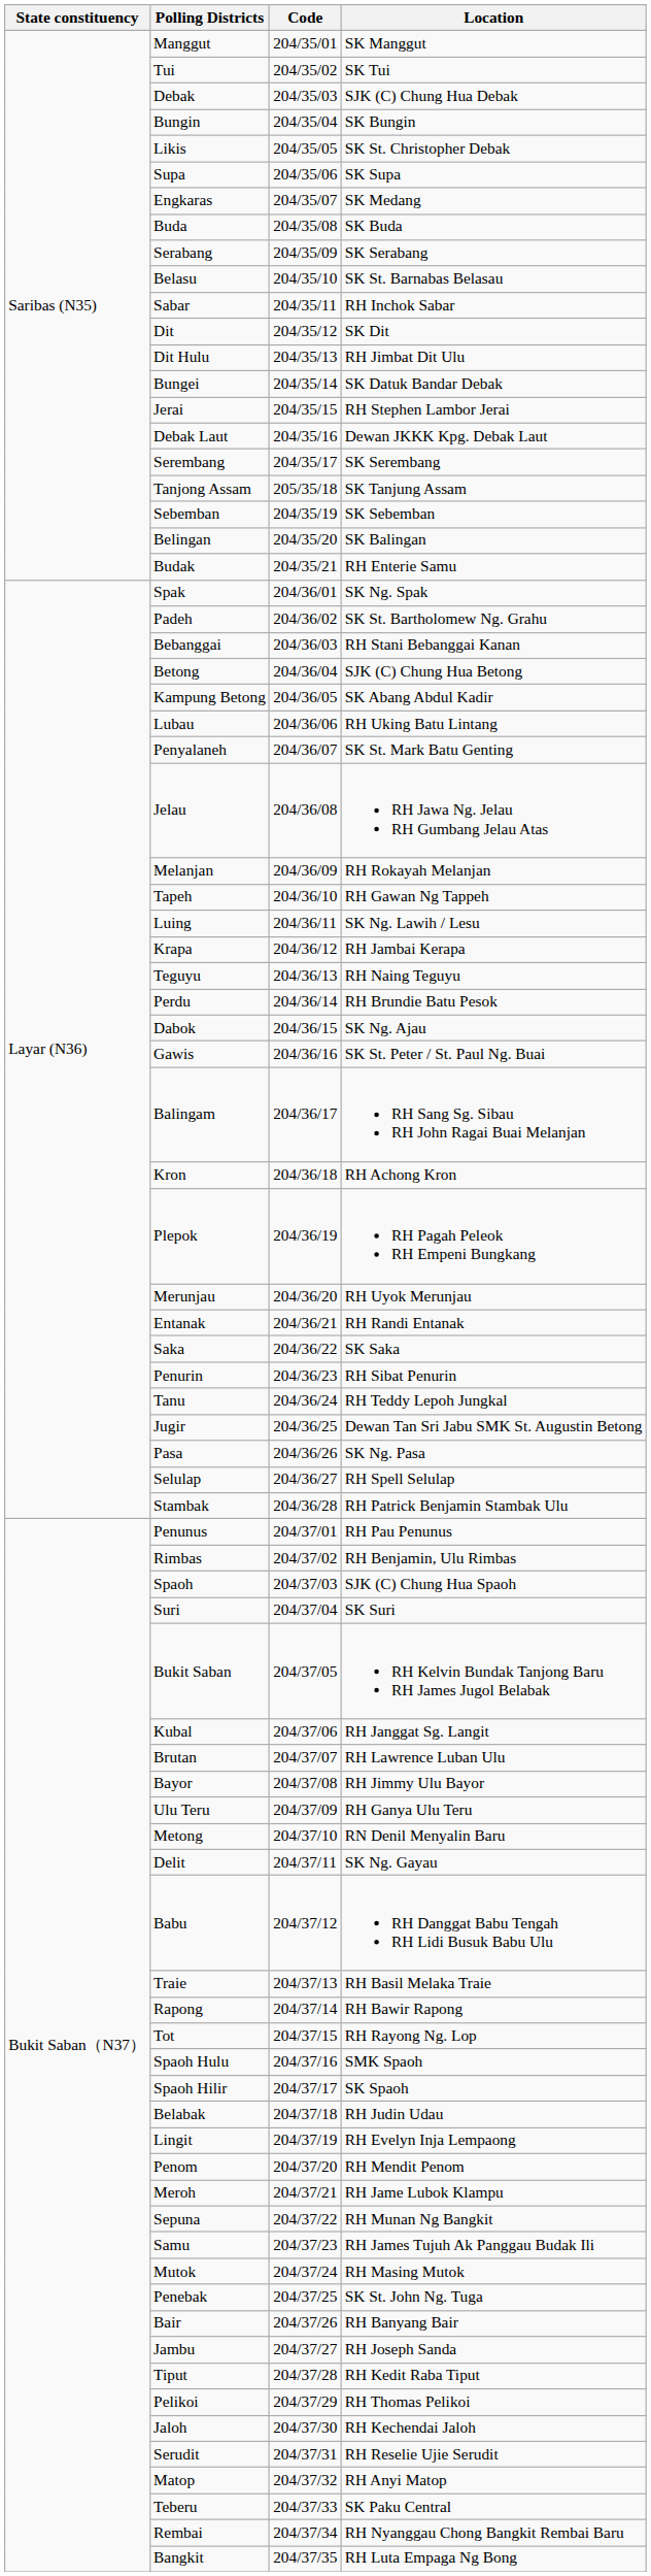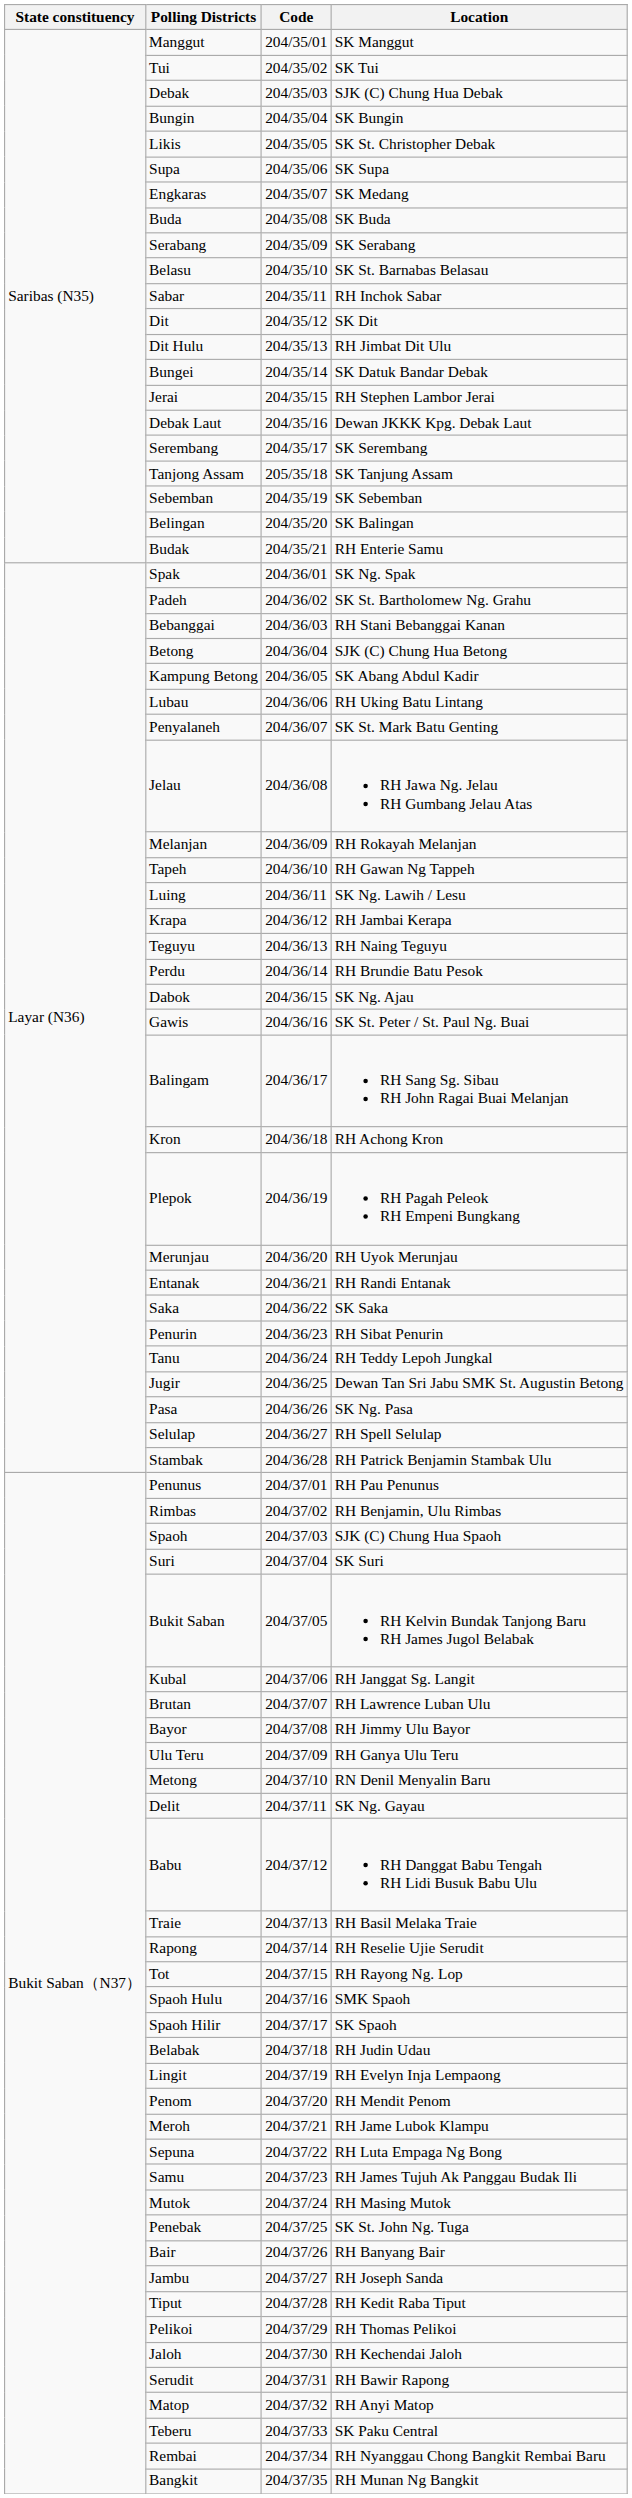Rapong | Location: RH Bawir Rapong -> RH Reselie Ujie Serudit
Sepuna | Location: RH Munan Ng Bangkit -> RH Luta Empaga Ng Bong
Serudit | Location: RH Reselie Ujie Serudit -> RH Bawir Rapong
Bangkit | Location: RH Luta Empaga Ng Bong -> RH Munan Ng Bangkit
